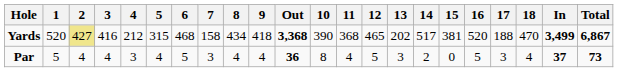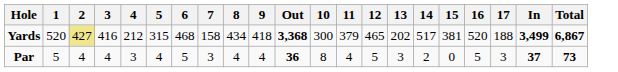- column: 18 | 470 | 4
Yards | 10: 390 -> 300
Yards | 11: 368 -> 379
